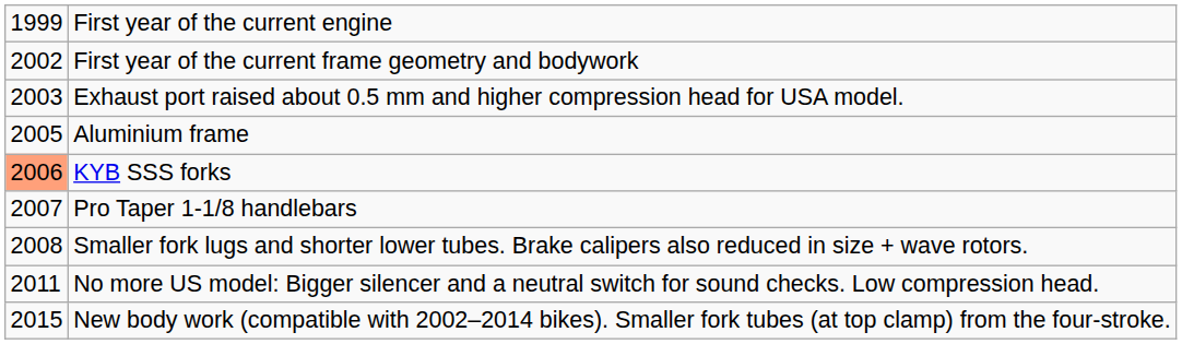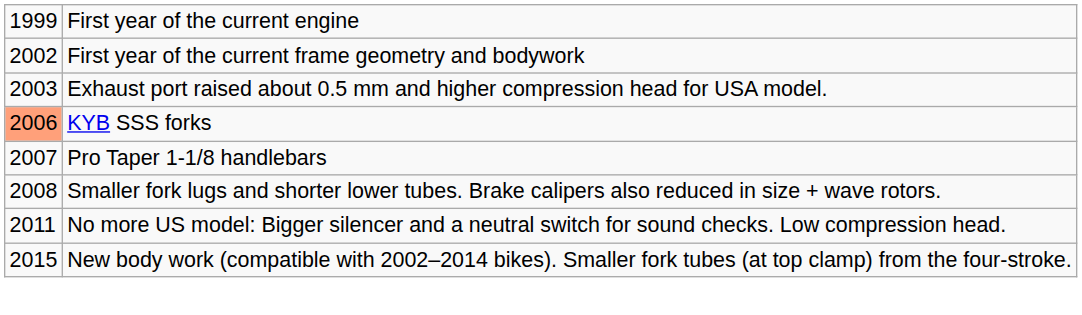- row: 2005 | Aluminium frame
